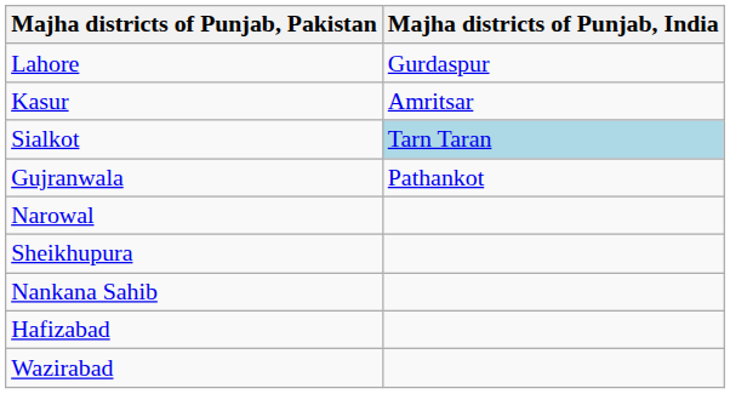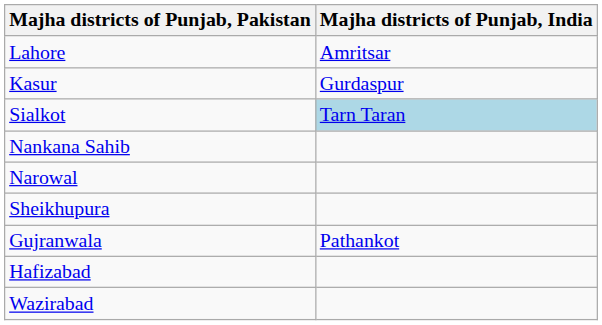Lahore | Majha districts of Punjab, India: Gurdaspur -> Amritsar
Kasur | Majha districts of Punjab, India: Amritsar -> Gurdaspur
rows swapped: Gujranwala <-> Nankana Sahib
